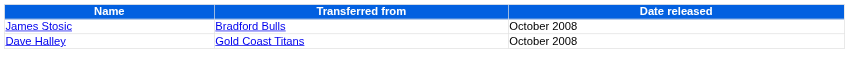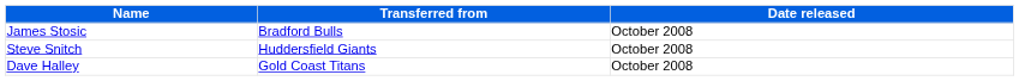+ row: Steve Snitch | Huddersfield Giants | October 2008
